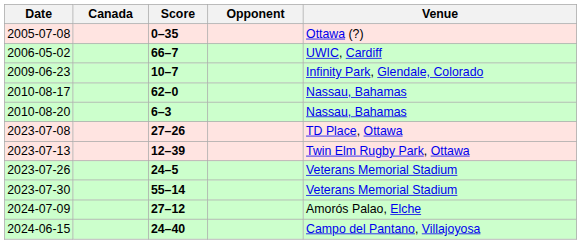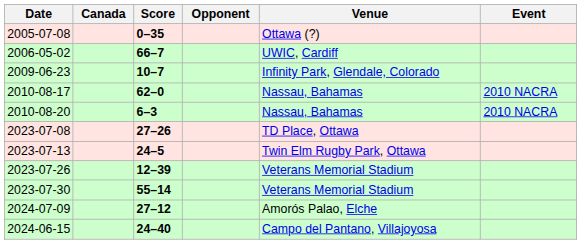+ column: Event | 2010 NACRA | 2010 NACRA
2023-07-13 | Score: 12–39 -> 24–5
2023-07-26 | Score: 24–5 -> 12–39
